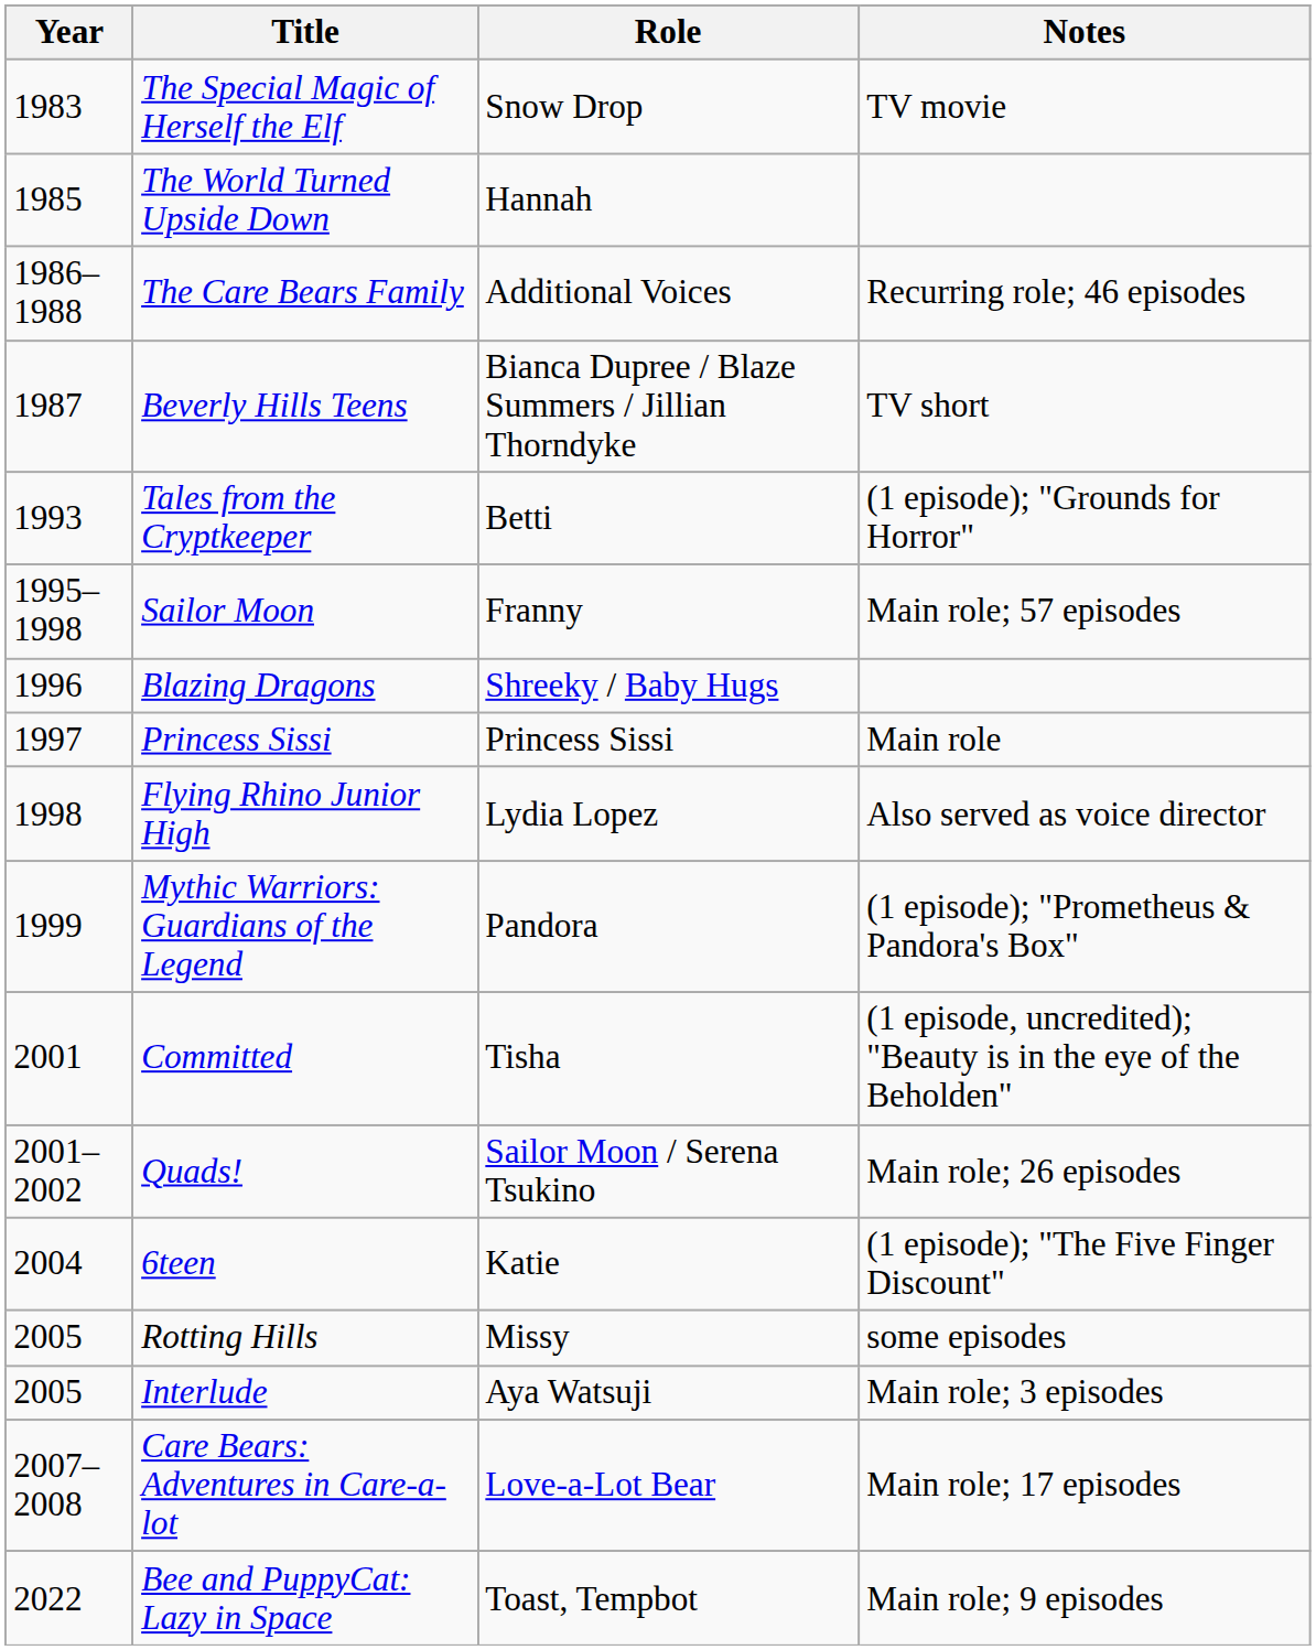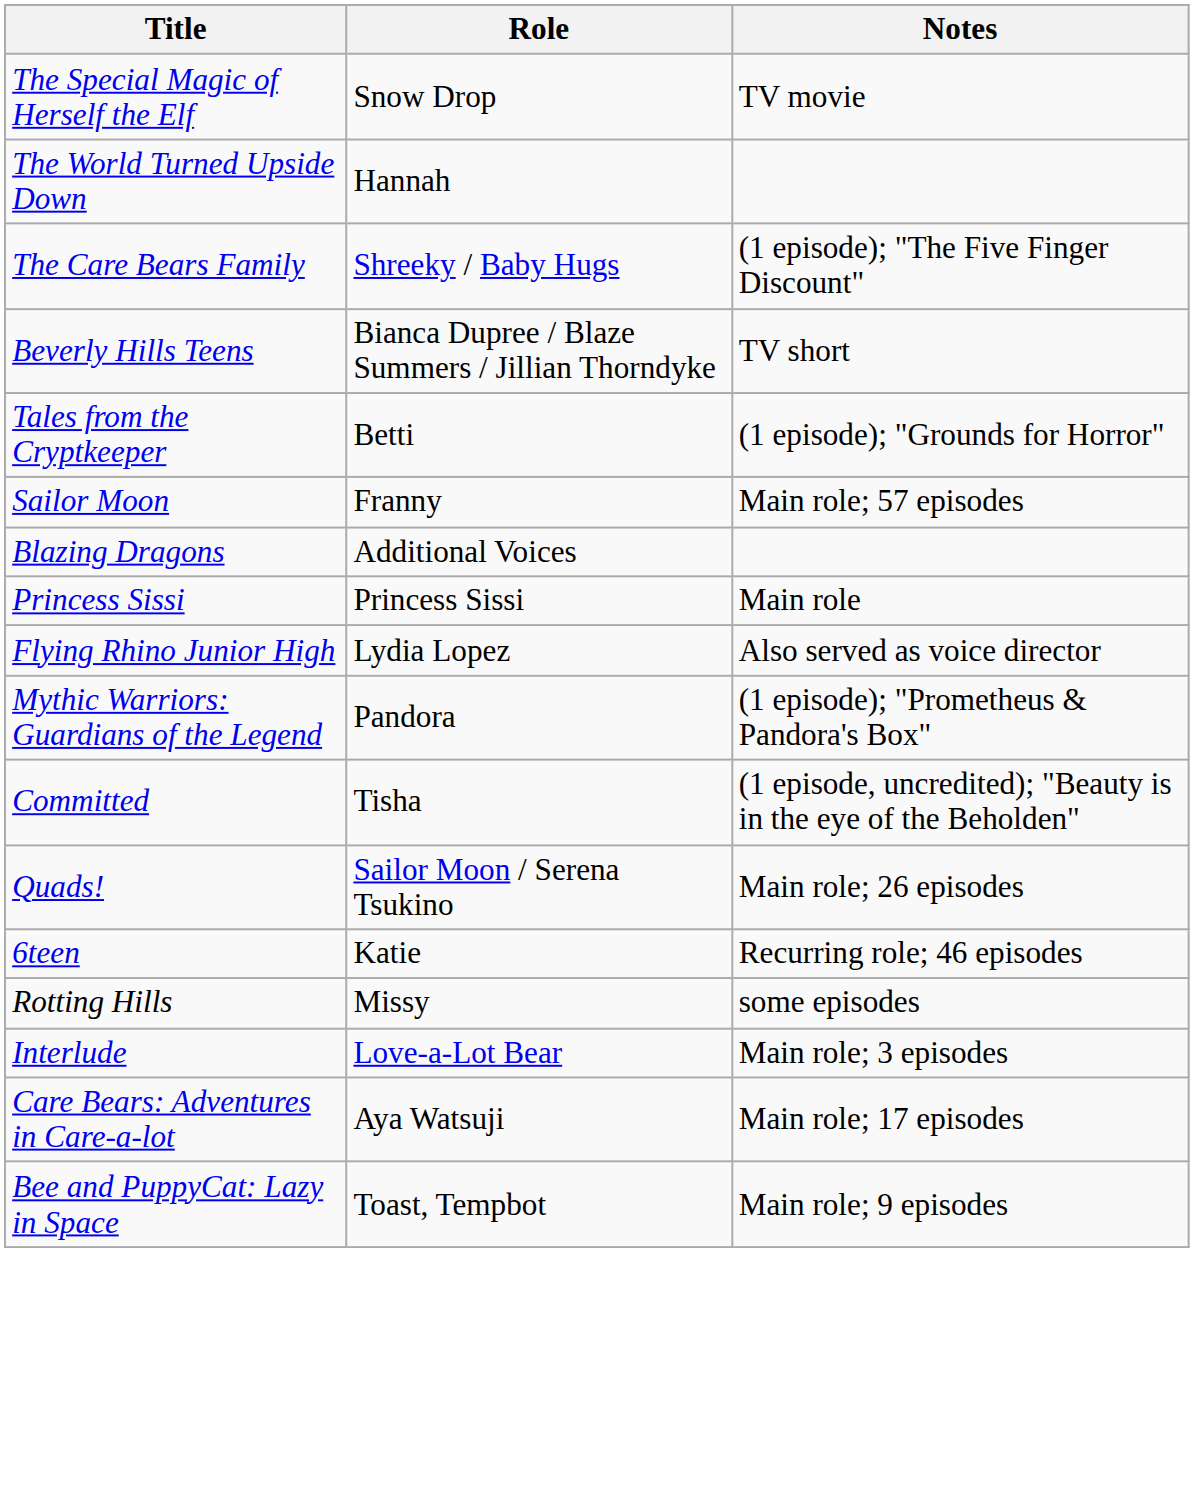- column: Year | 1983 | 1985 | 1986–1988 | 1987 | 1993 | 1995–1998 | 1996 | 1997 | 1998 | 1999 | 2001 | 2001–2002 | 2004 | 2005 | 2005 | 2007–2008 | 2022
The Care Bears Family | Role: Additional Voices -> Shreeky / Baby Hugs
The Care Bears Family | Notes: Recurring role; 46 episodes -> (1 episode); "The Five Finger Discount"
Blazing Dragons | Role: Shreeky / Baby Hugs -> Additional Voices
6teen | Notes: (1 episode); "The Five Finger Discount" -> Recurring role; 46 episodes
Interlude | Role: Aya Watsuji -> Love-a-Lot Bear
Care Bears: Adventures in Care-a-lot | Role: Love-a-Lot Bear -> Aya Watsuji
